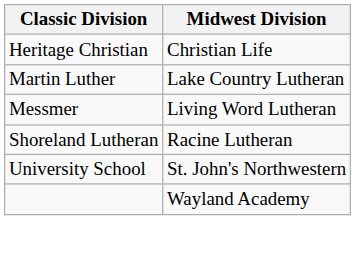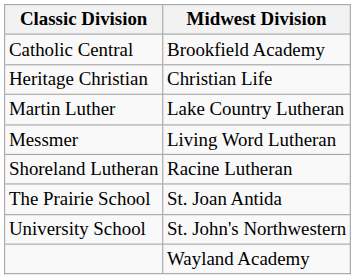+ row: Catholic Central | Brookfield Academy
+ row: The Prairie School | St. Joan Antida
